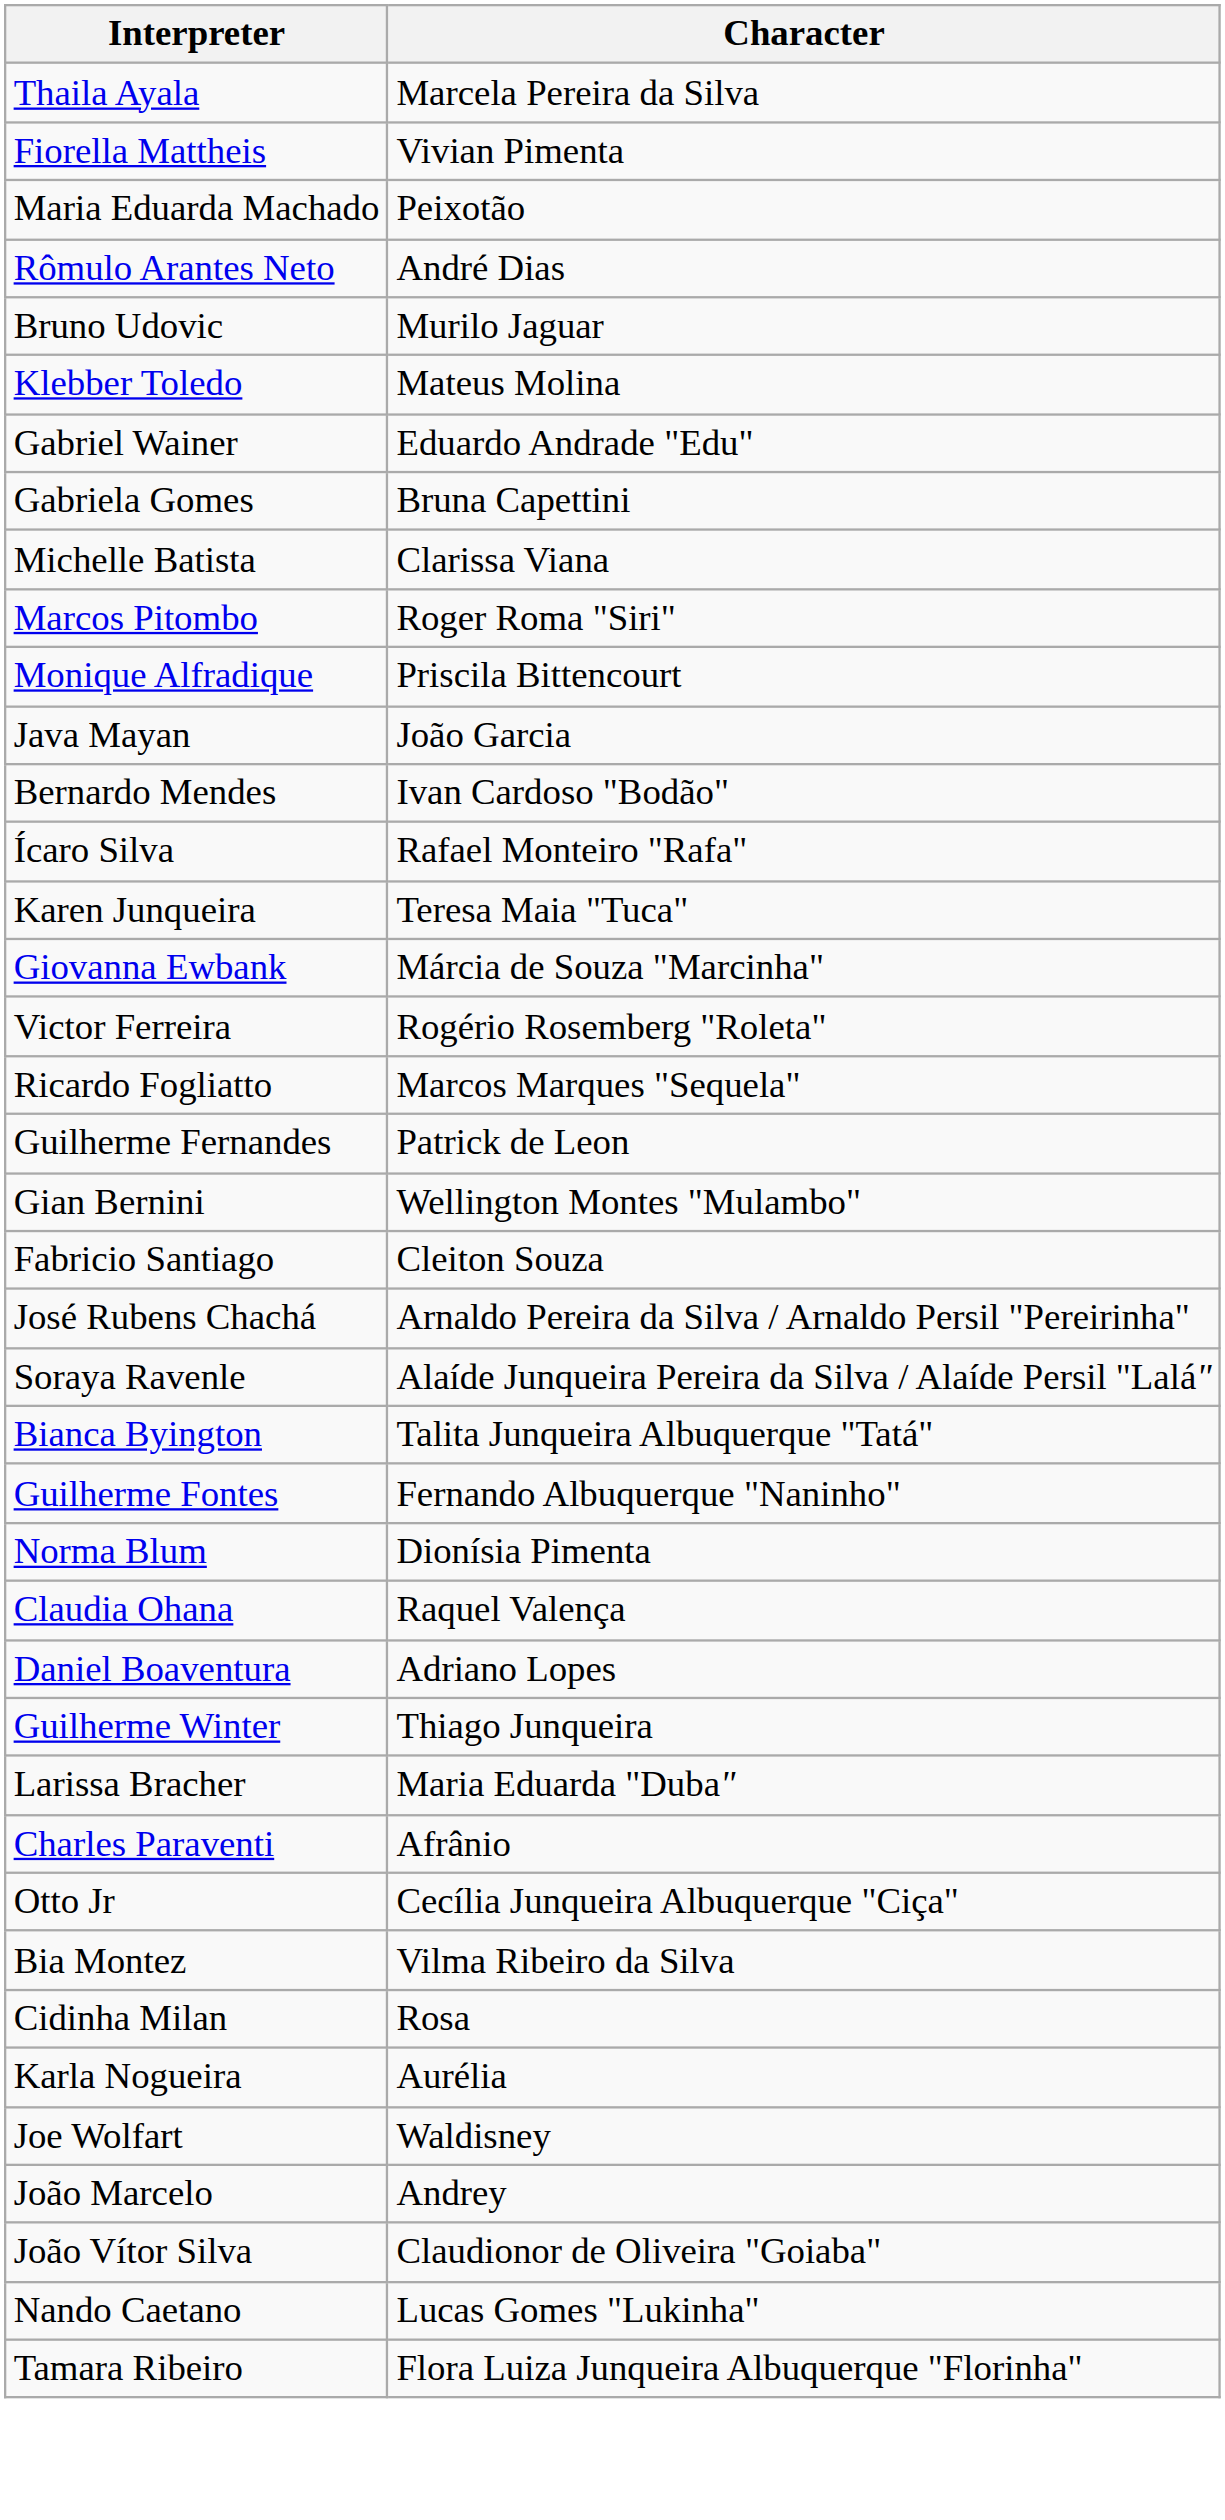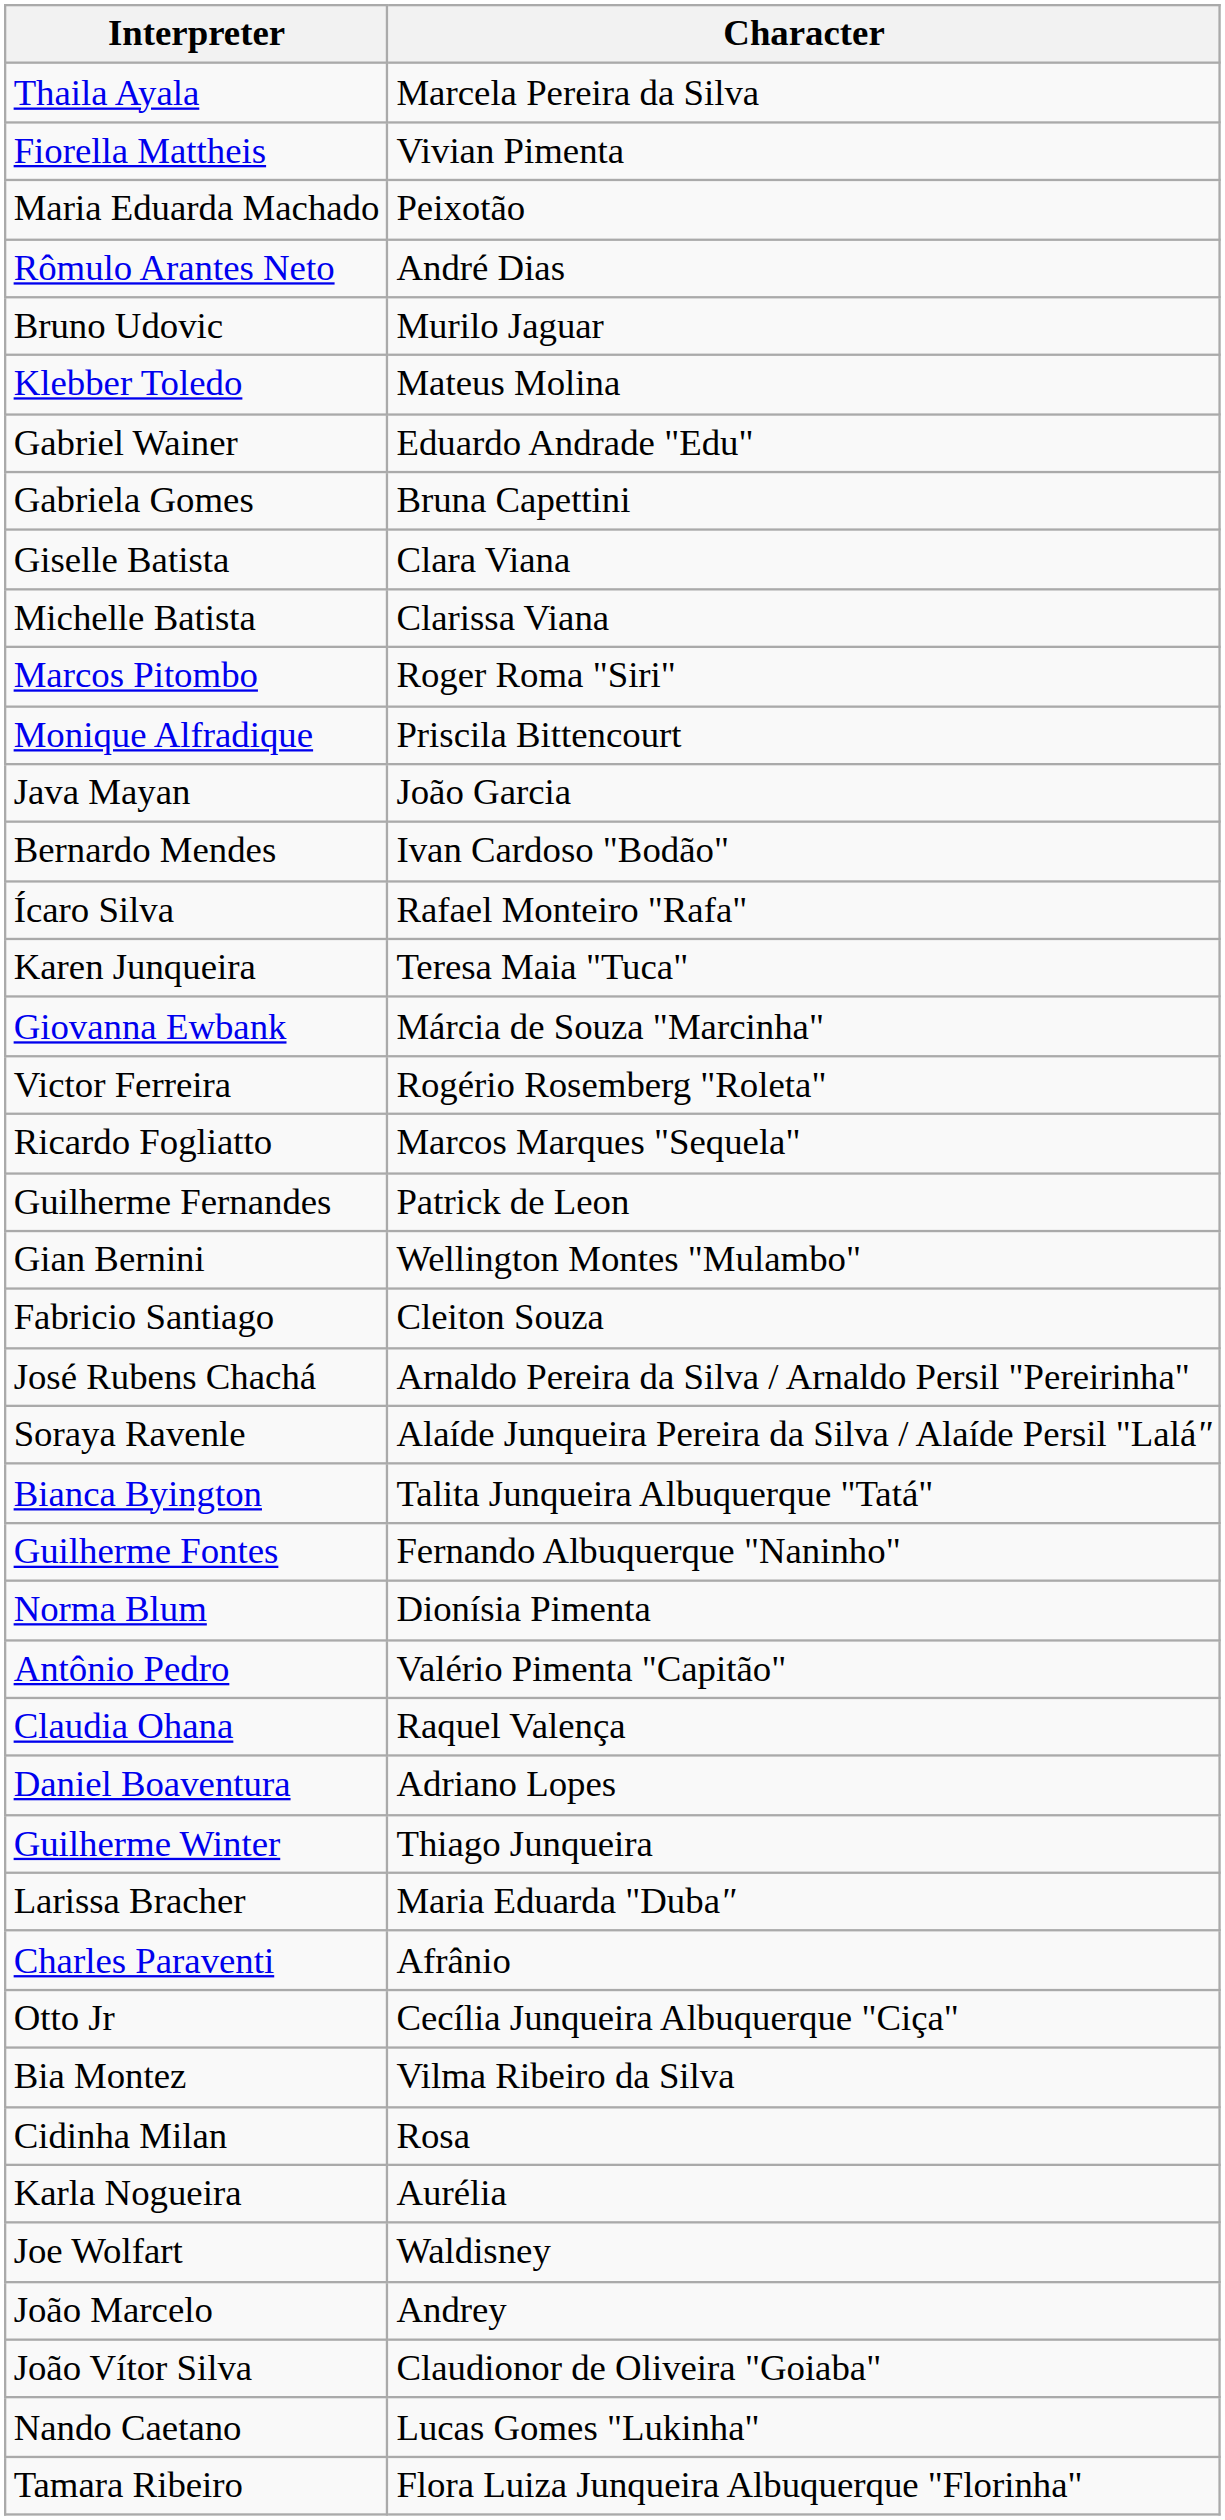+ row: Giselle Batista | Clara Viana
+ row: Antônio Pedro | Valério Pimenta "Capitão"
